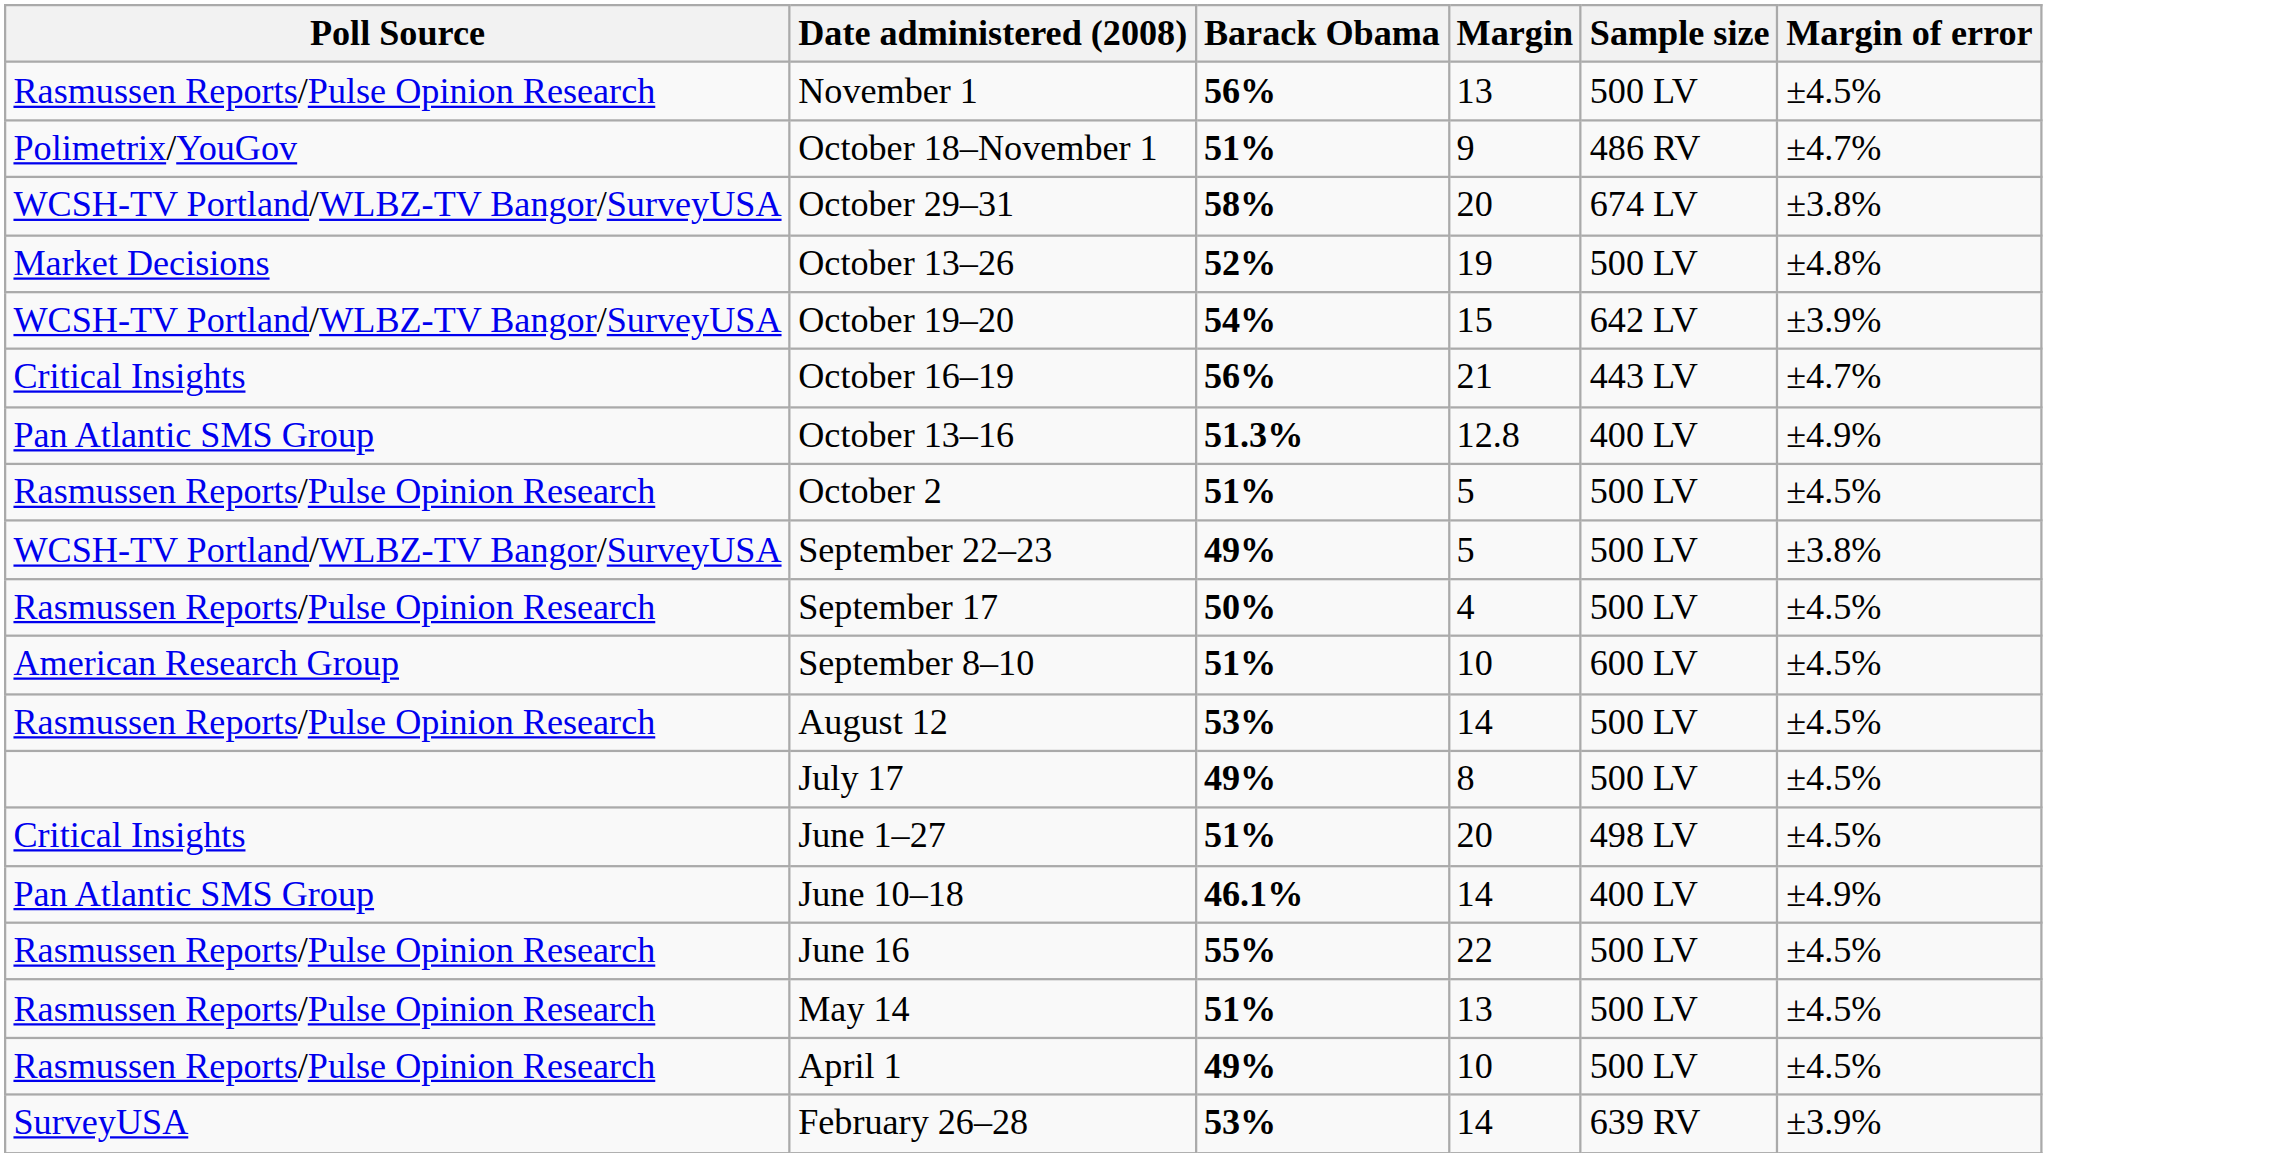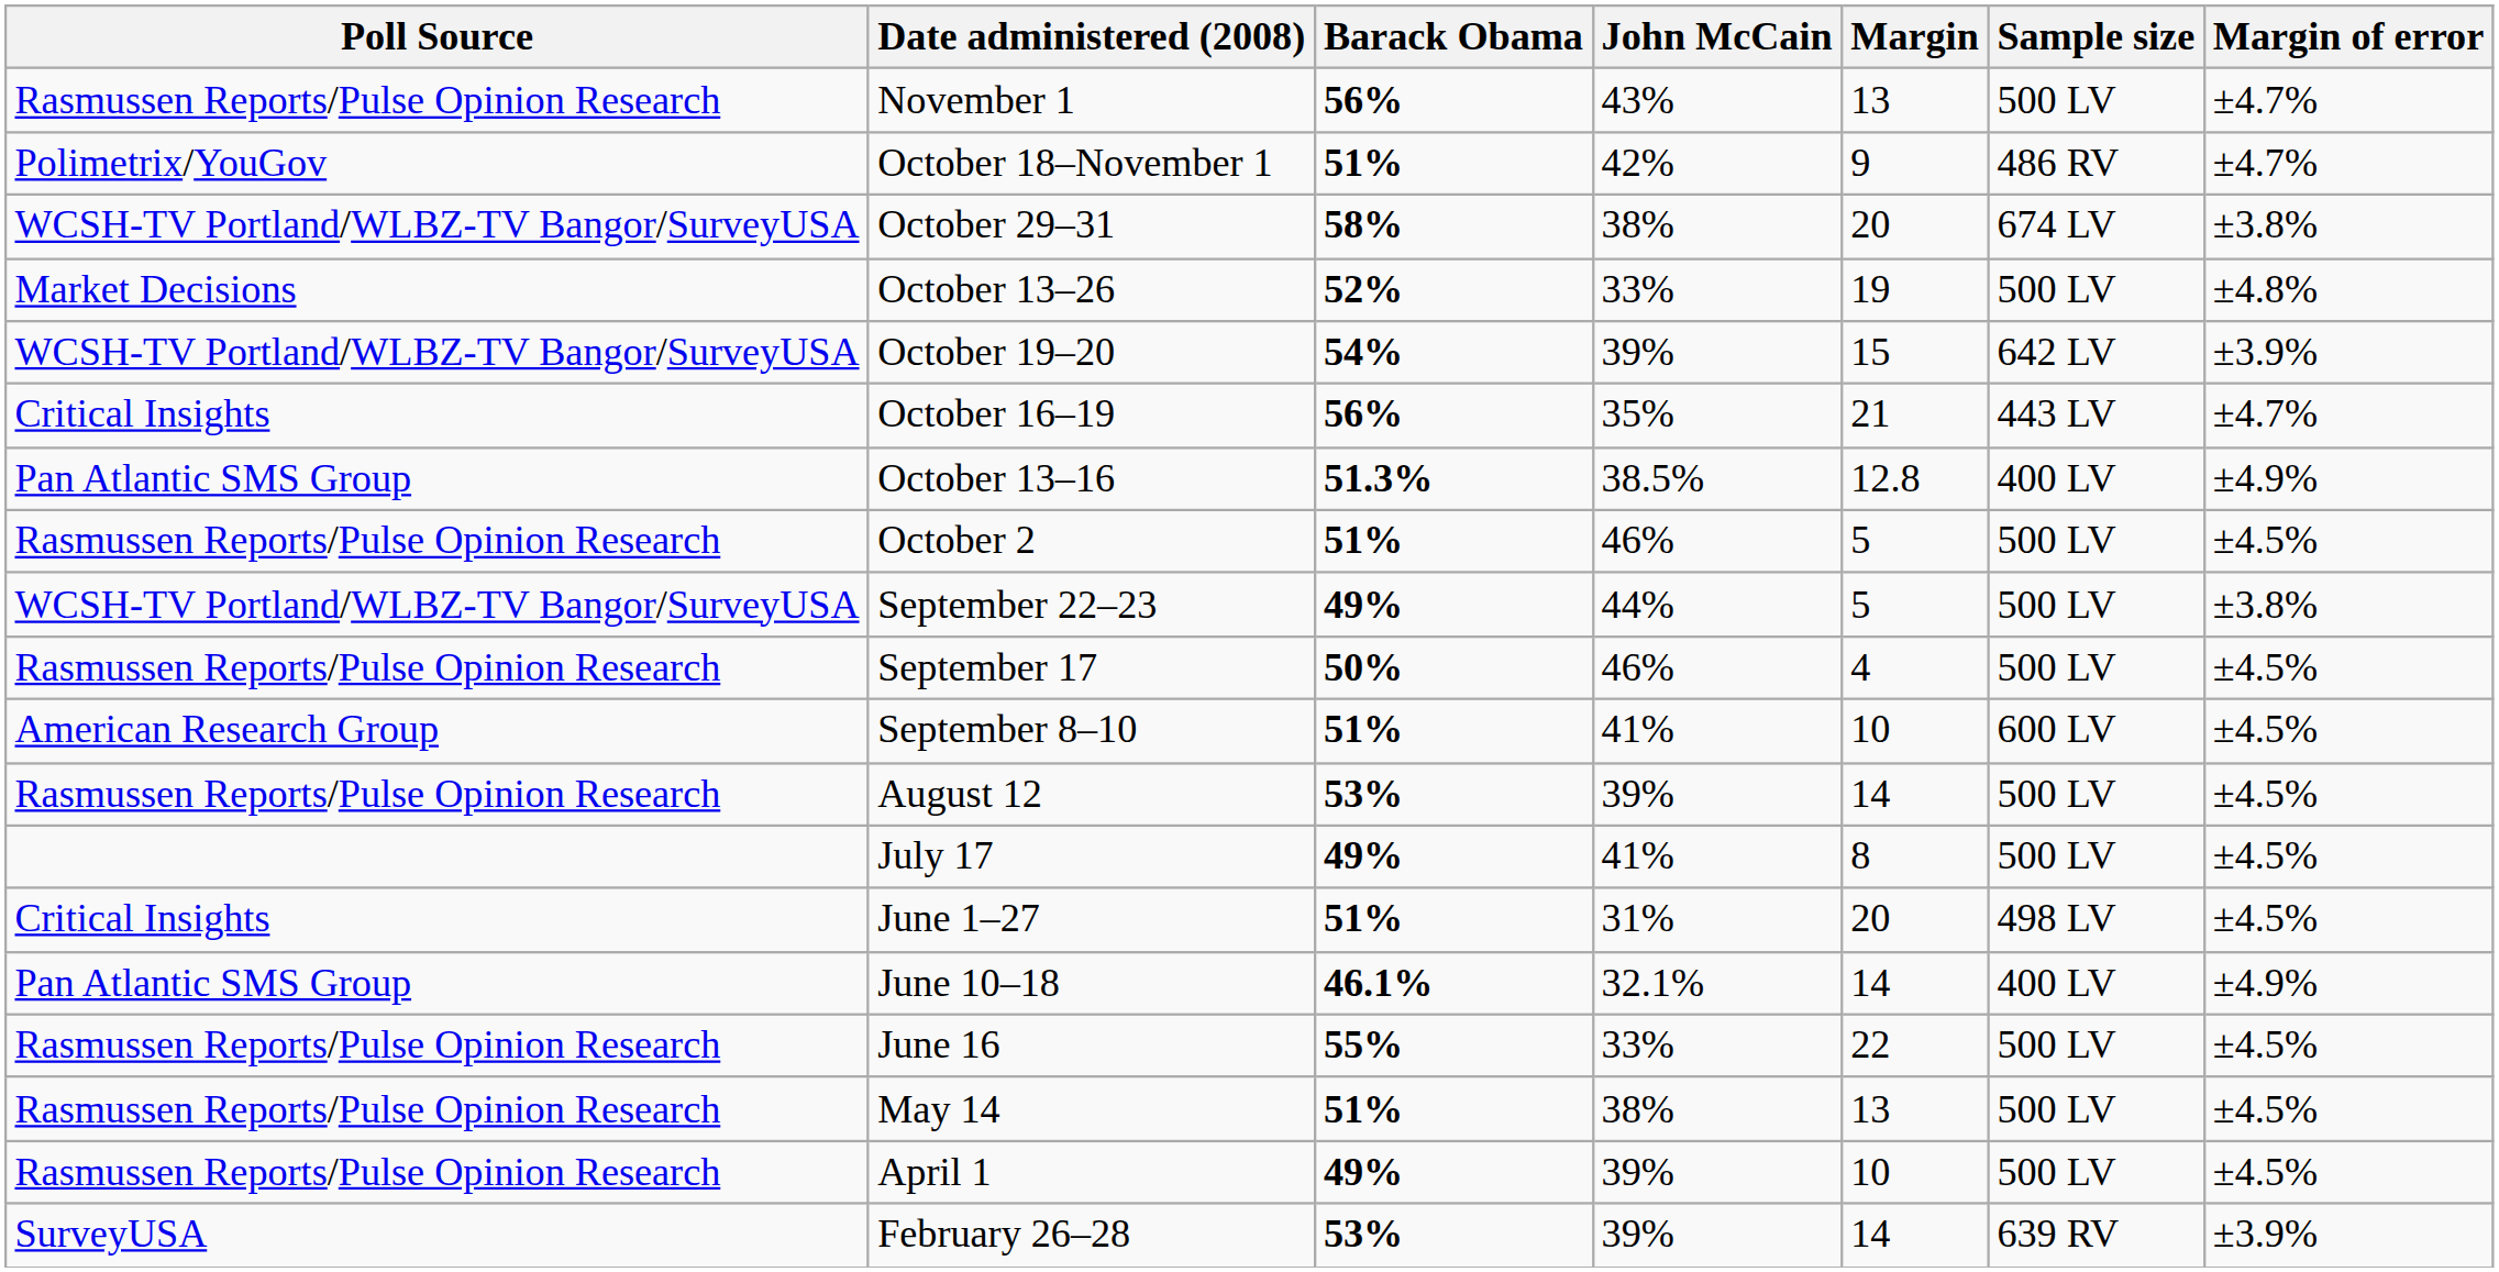+ column: John McCain | 43% | 42% | 38% | 33% | 39% | 35% | 38.5% | 46% | 44% | 46% | 41% | 39% | 41% | 31% | 32.1% | 33% | 38% | 39% | 39%
November 1 | Margin of error: ±4.5% -> ±4.7%
